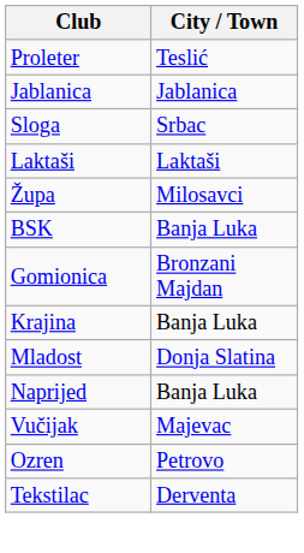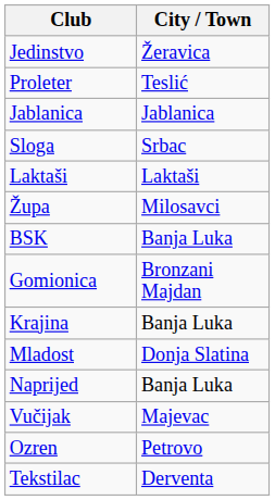+ row: Jedinstvo | Žeravica
